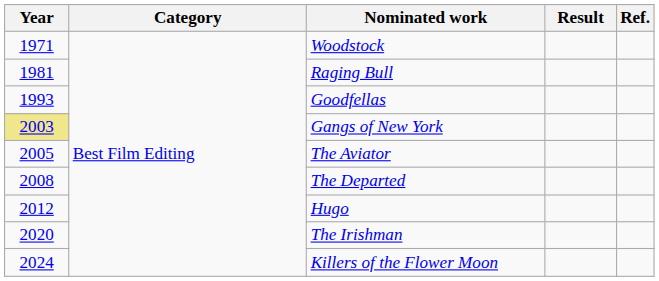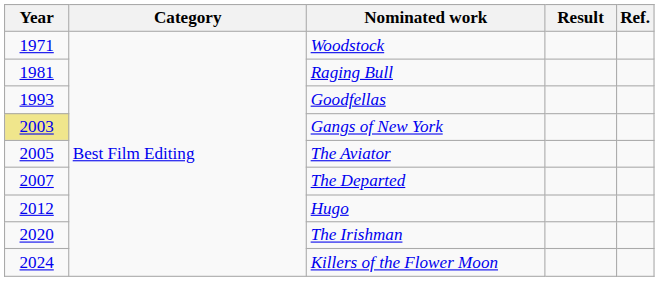The Departed | Year: 2008 -> 2007
